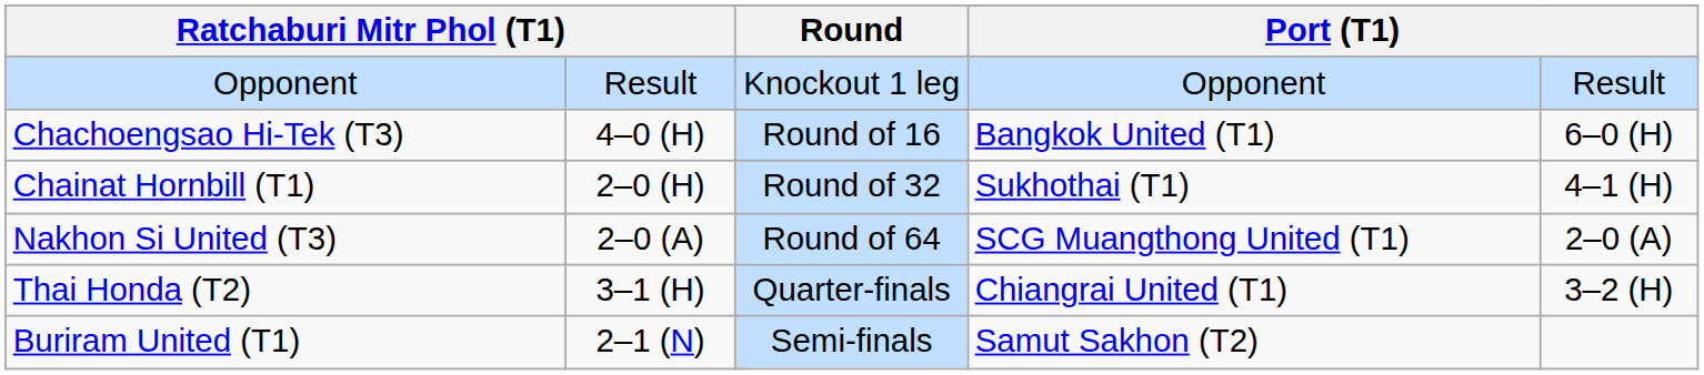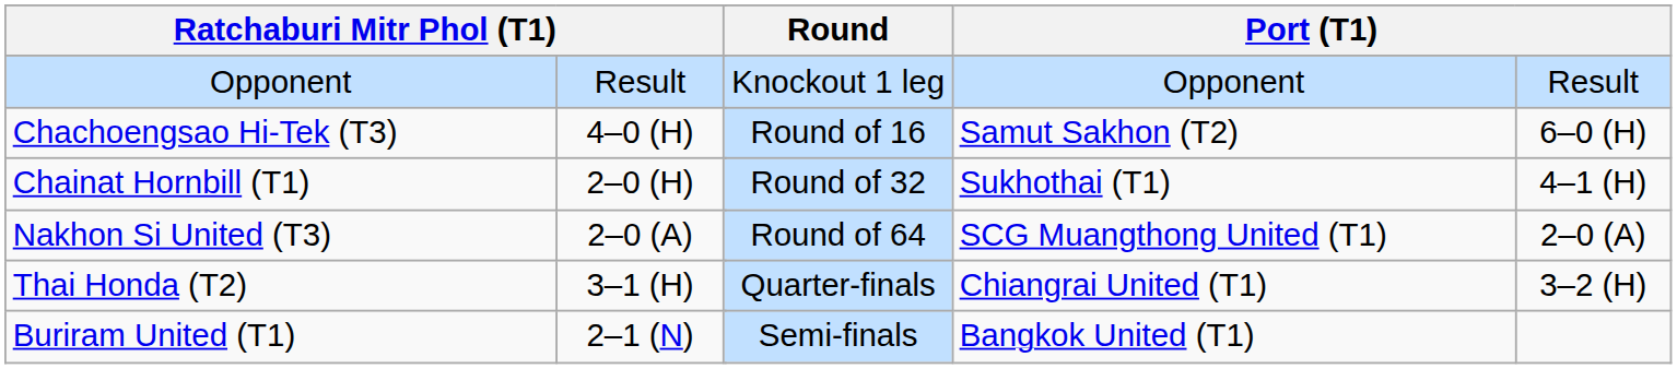Chachoengsao Hi-Tek (T3) | column 6: Bangkok United (T1) -> Samut Sakhon (T2)
Buriram United (T1) | column 6: Samut Sakhon (T2) -> Bangkok United (T1)
